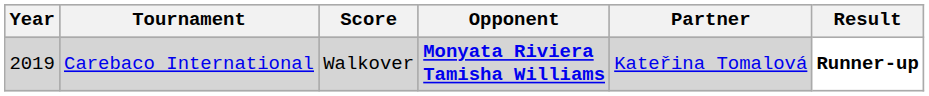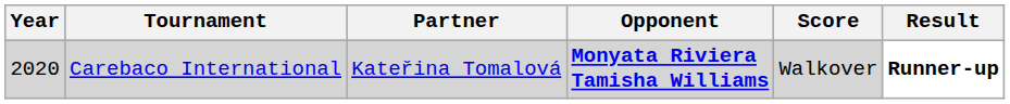columns swapped: Partner <-> Score
Carebaco International | Year: 2019 -> 2020
